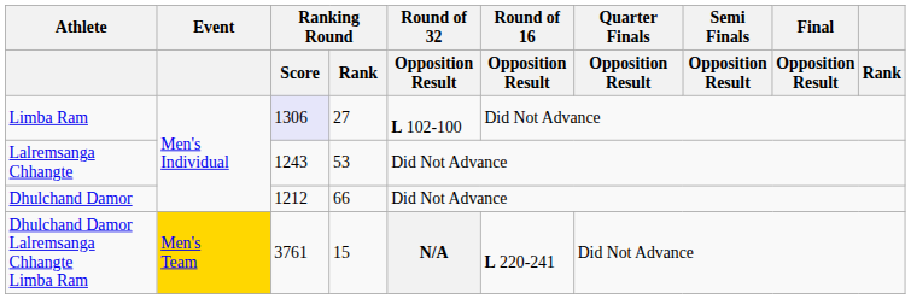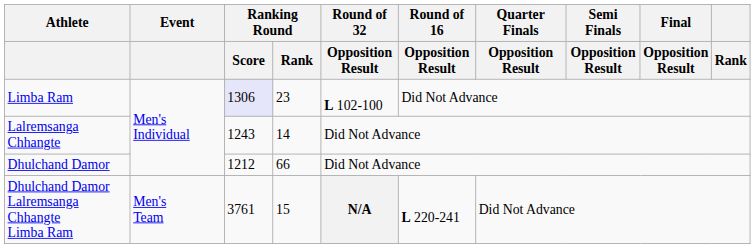Limba Ram | Ranking Round / Rank: 27 -> 23
Lalremsanga Chhangte | Ranking Round / Rank: 53 -> 14
Dhulchand Damor Lalremsanga Chhangte Limba Ram | Event: gold background -> no background
